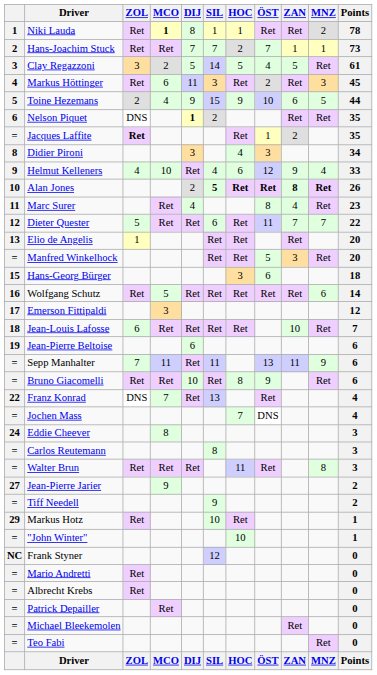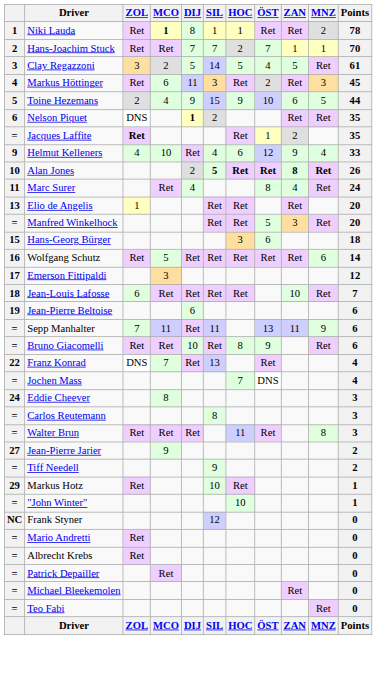Hans-Joachim Stuck | Points: 73 -> 70
- row: 8 | Didier Pironi | 3 | 4 | 3 | 34
Marc Surer | Points: 23 -> 24
- row: 12 | Dieter Quester | 5 | Ret | Ret | 6 | Ret | 11 | 7 | 7 | 22
